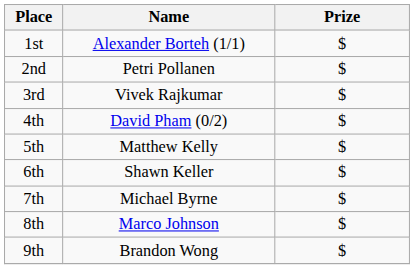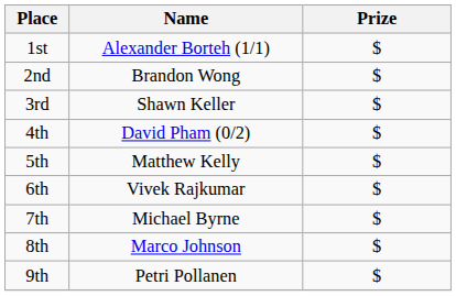2nd | Name: Petri Pollanen -> Brandon Wong
3rd | Name: Vivek Rajkumar -> Shawn Keller
6th | Name: Shawn Keller -> Vivek Rajkumar
9th | Name: Brandon Wong -> Petri Pollanen
